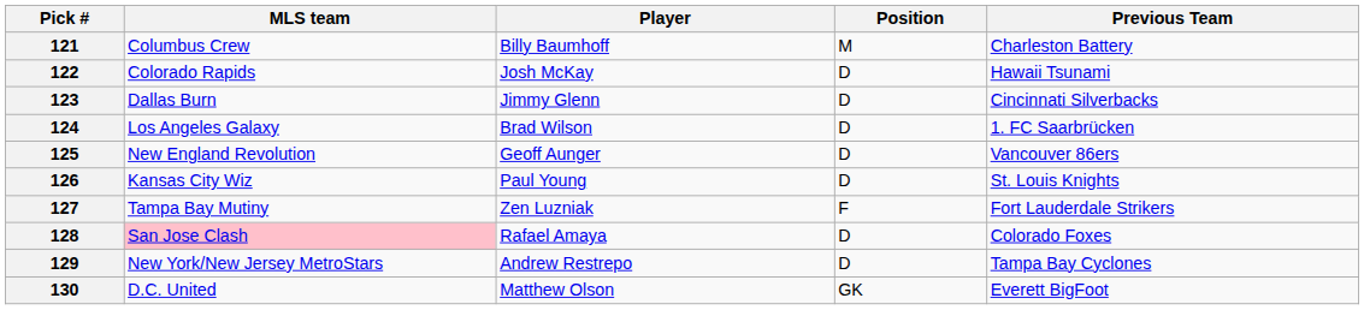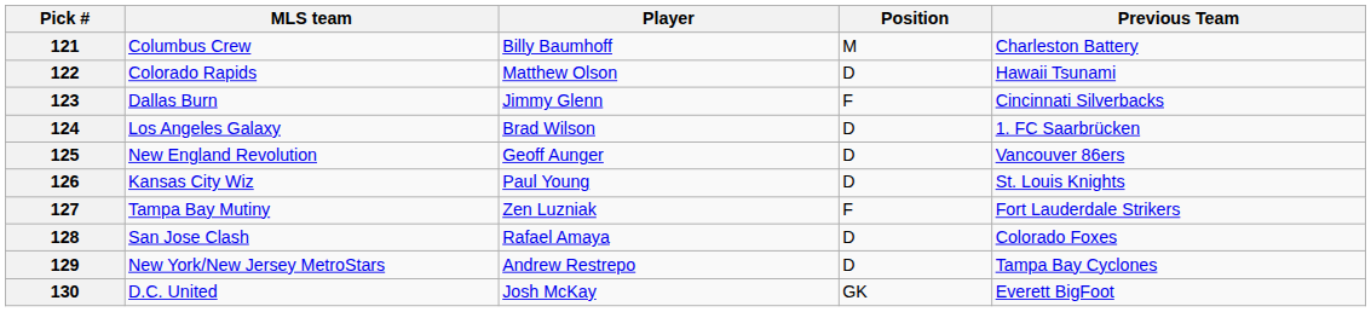122 | Player: Josh McKay -> Matthew Olson
123 | Position: D -> F
128 | MLS team: pink background -> no background
130 | Player: Matthew Olson -> Josh McKay
